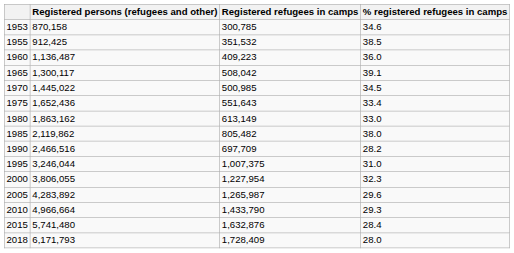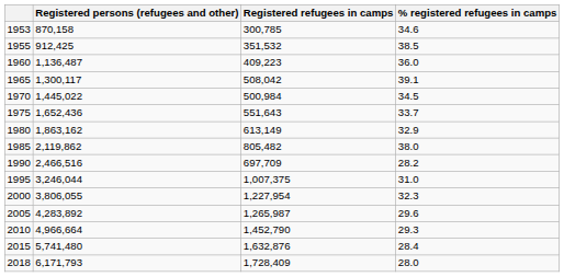1970 | Registered refugees in camps: 500,985 -> 500,984
1975 | % registered refugees in camps: 33.4 -> 33.7
1980 | % registered refugees in camps: 33.0 -> 32.9
2010 | Registered refugees in camps: 1,433,790 -> 1,452,790
